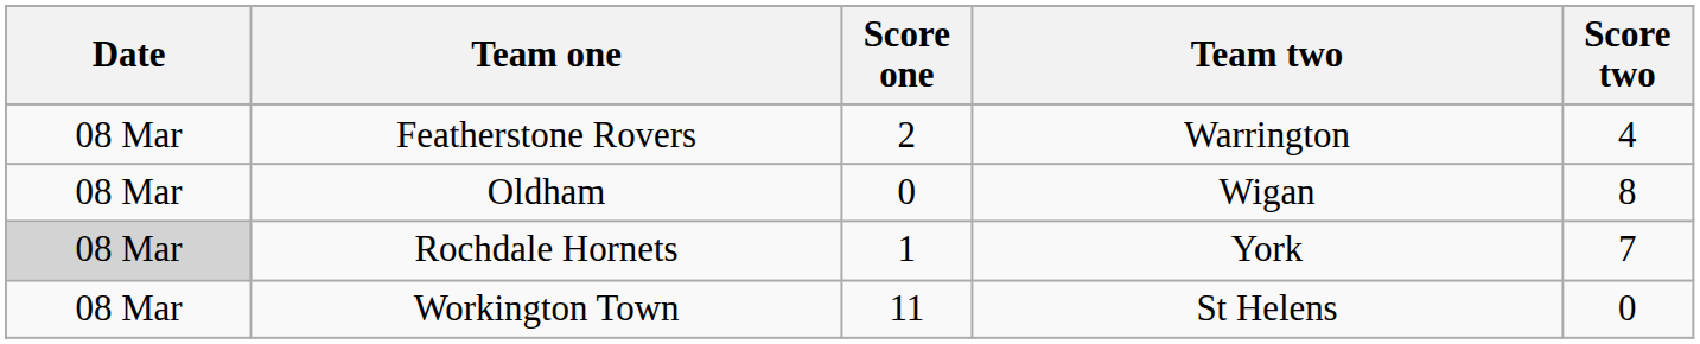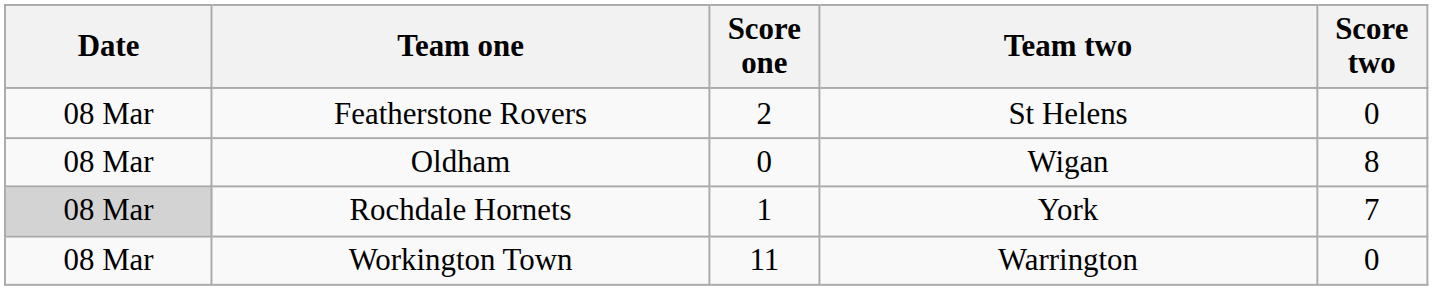Featherstone Rovers | Team two: Warrington -> St Helens
Featherstone Rovers | Score two: 4 -> 0
Workington Town | Team two: St Helens -> Warrington
